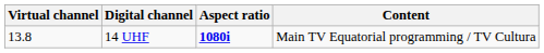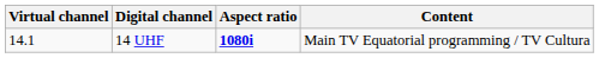14 UHF | Virtual channel: 13.8 -> 14.1
